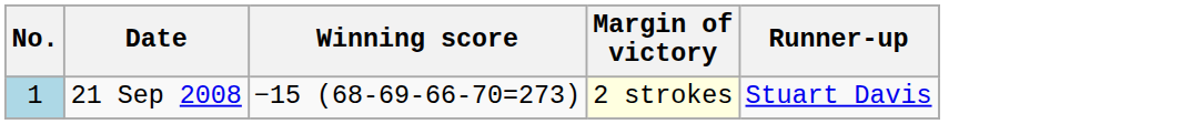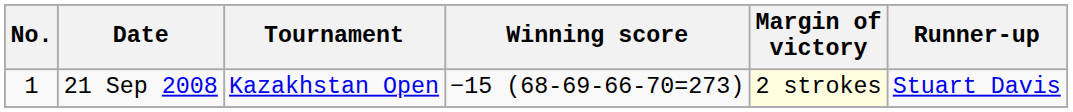+ column: Tournament | Kazakhstan Open
21 Sep 2008 | No.: lightblue background -> no background
